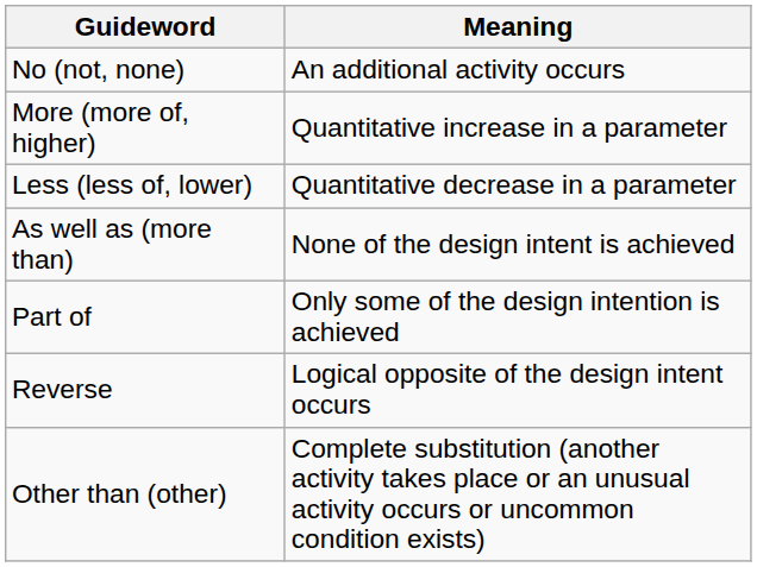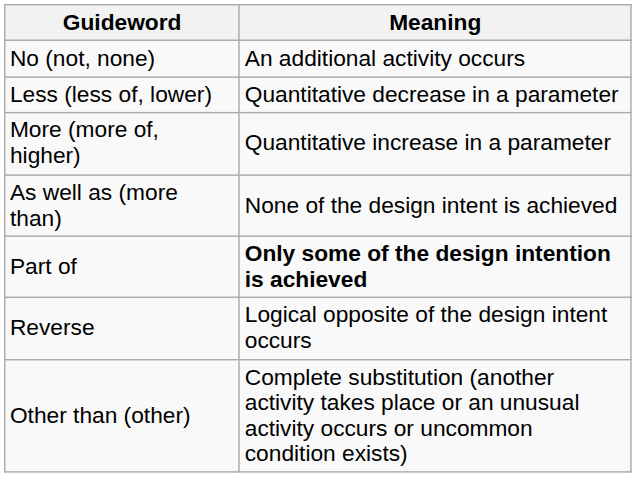rows swapped: More (more of, higher) <-> Less (less of, lower)
Part of | Meaning: normal -> bold
